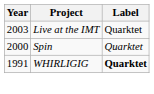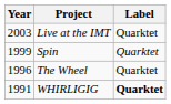Spin | Year: 2000 -> 1999
+ row: 1996 | The Wheel | Quarktet
